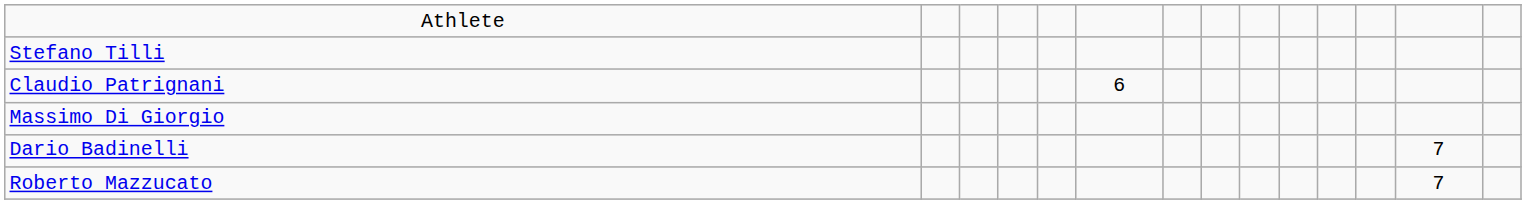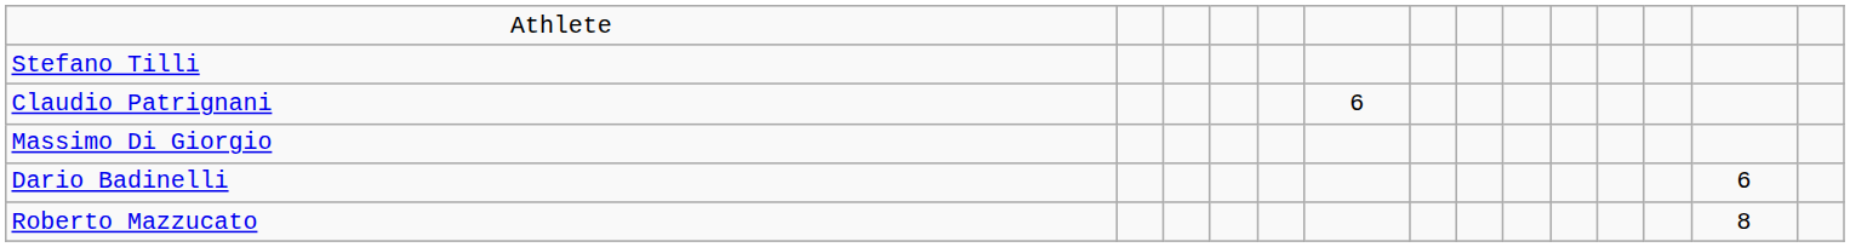Dario Badinelli | column 13: 7 -> 6
Roberto Mazzucato | column 13: 7 -> 8
